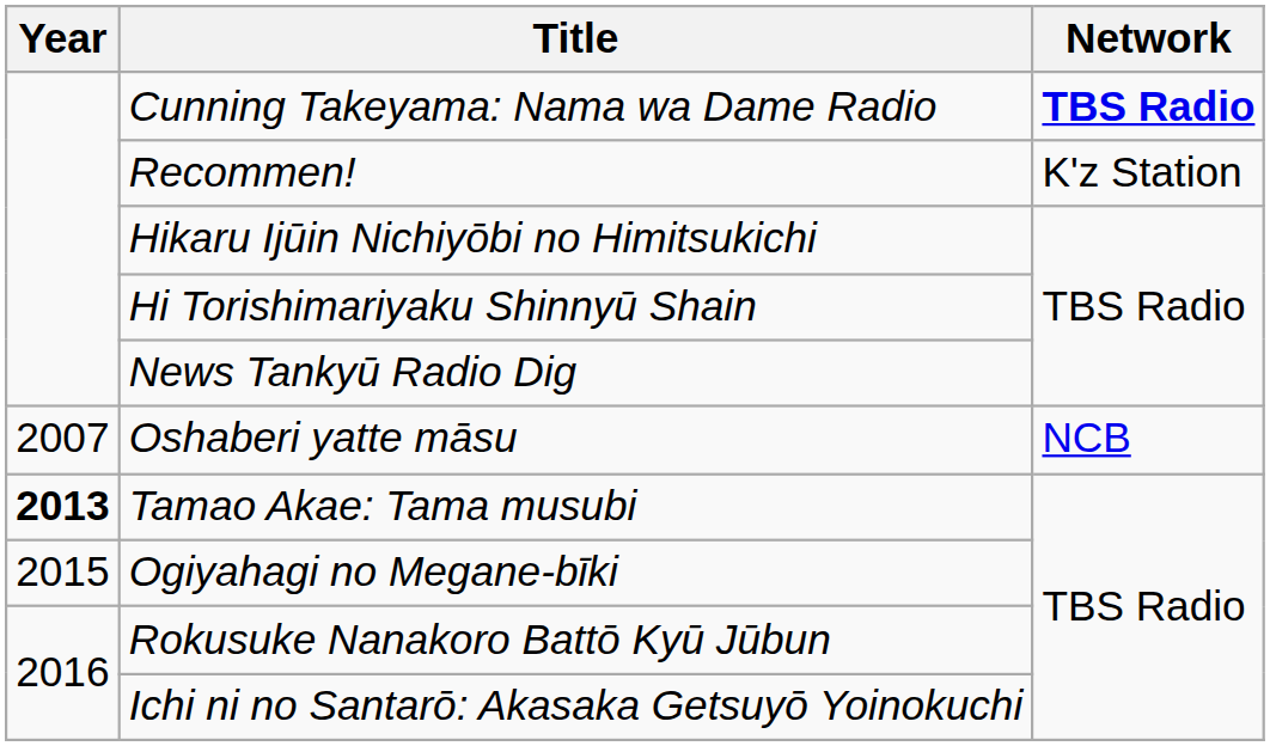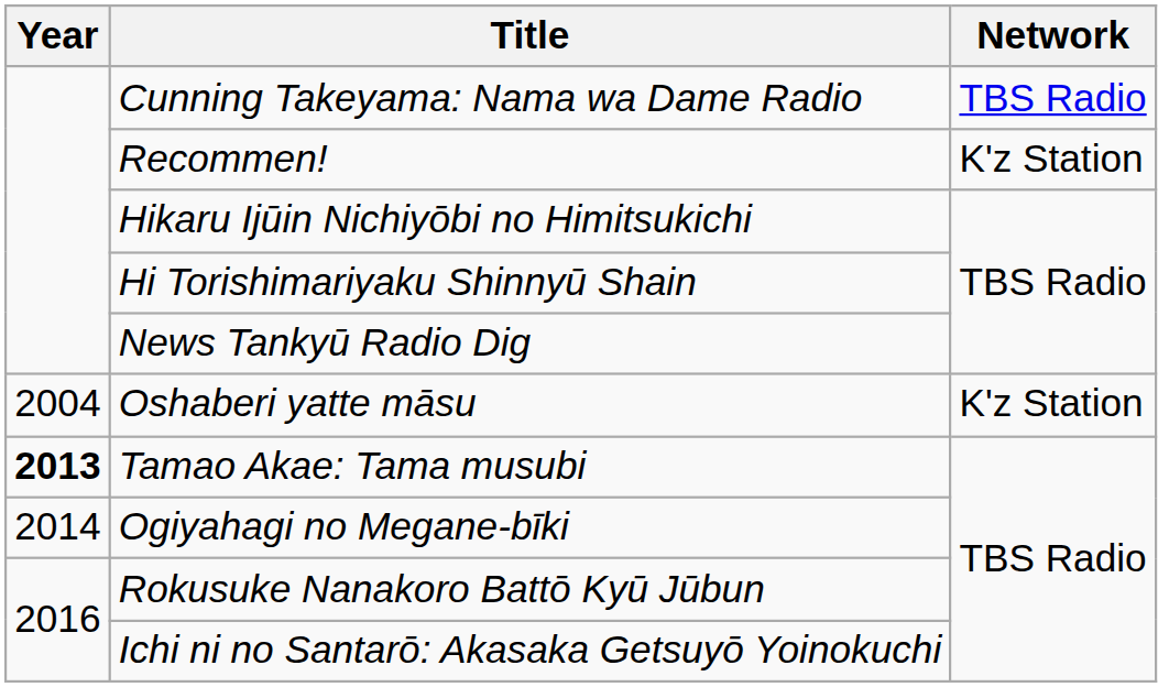Cunning Takeyama: Nama wa Dame Radio | Network: bold -> normal
Oshaberi yatte māsu | Year: 2007 -> 2004
Oshaberi yatte māsu | Network: NCB -> K'z Station
Ogiyahagi no Megane-bīki | Year: 2015 -> 2014
